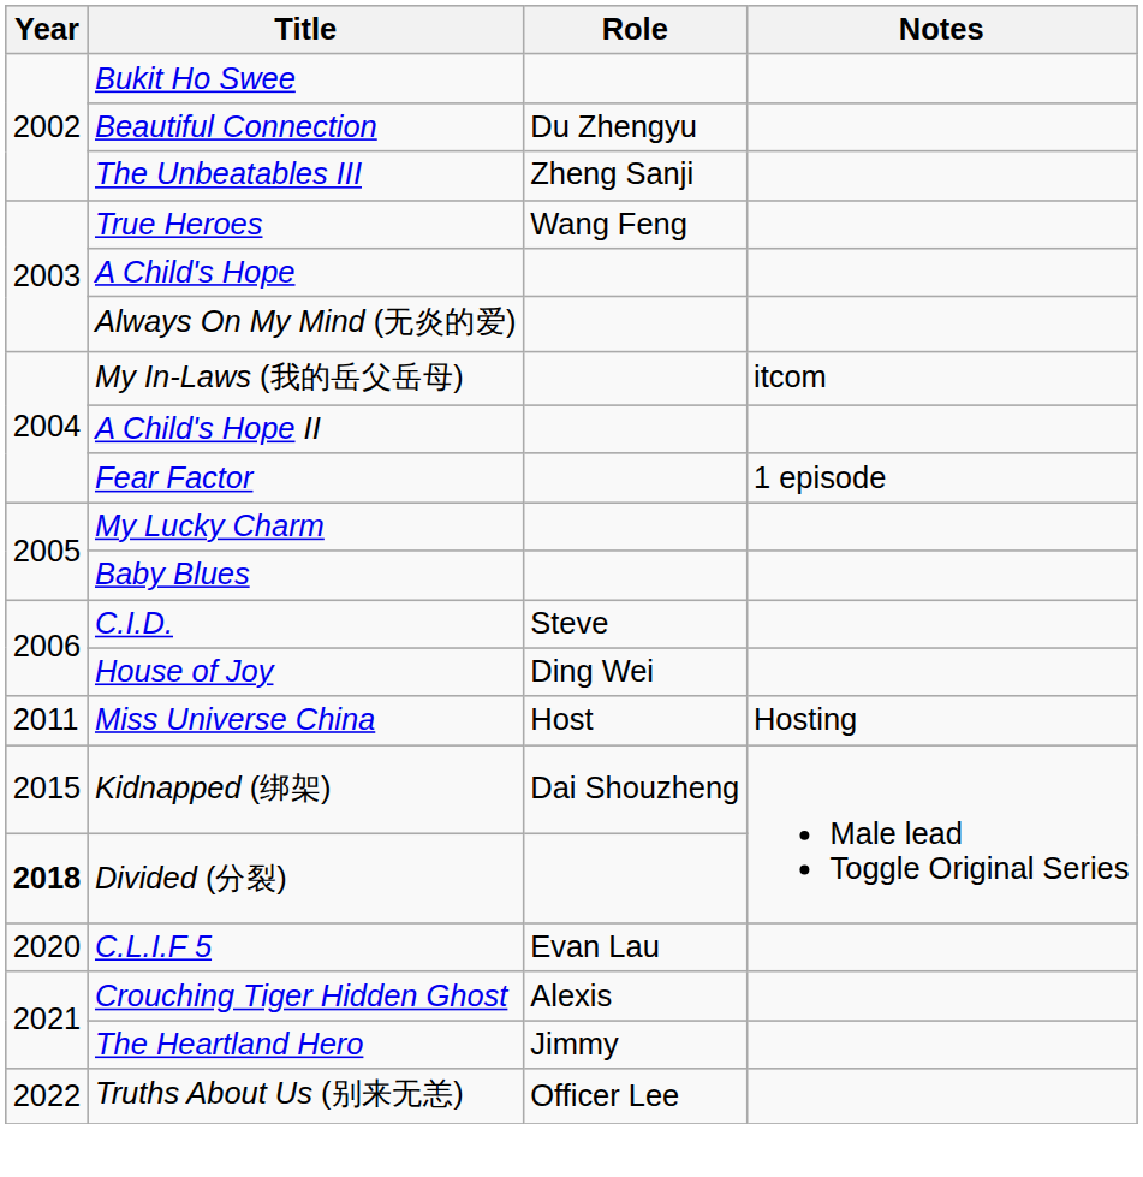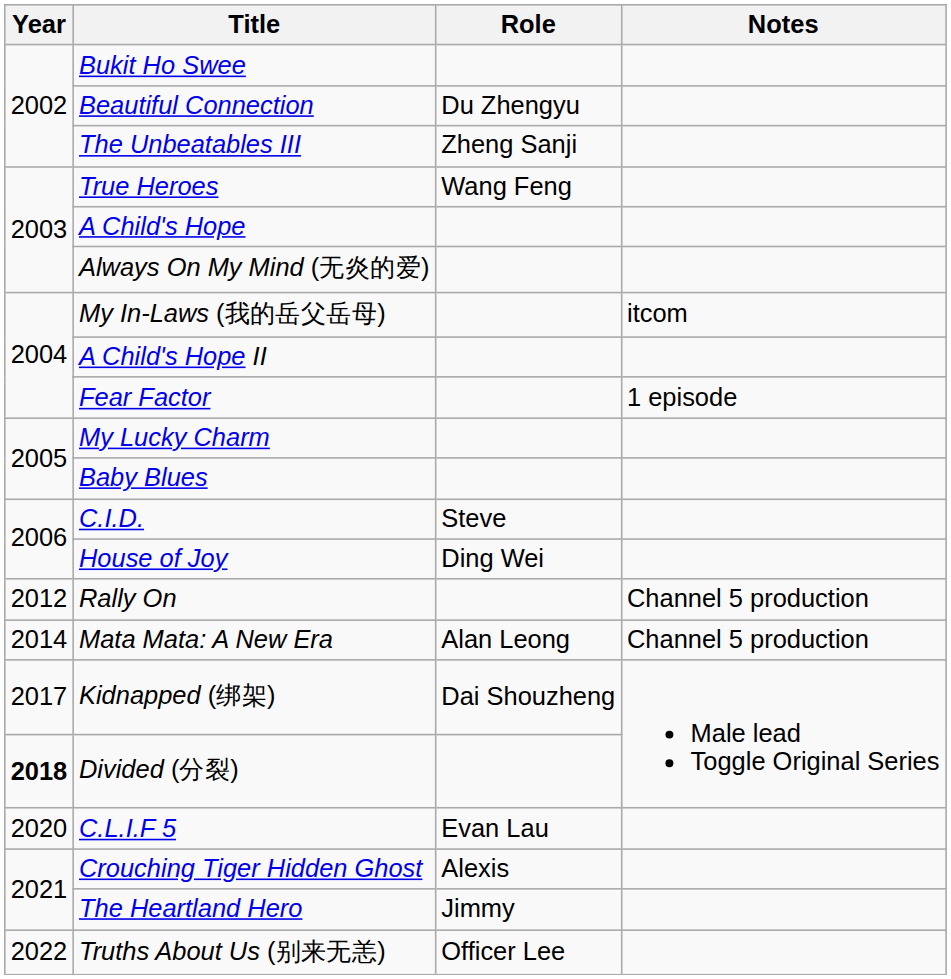- row: 2011 | Miss Universe China | Host | Hosting
+ row: 2012 | Rally On | Channel 5 production
+ row: 2014 | Mata Mata: A New Era | Alan Leong | Channel 5 production
Kidnapped (绑架) | Year: 2015 -> 2017
